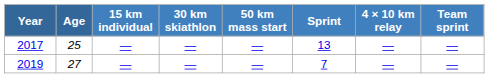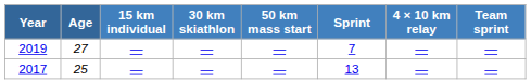rows swapped: 2017 <-> 2019
